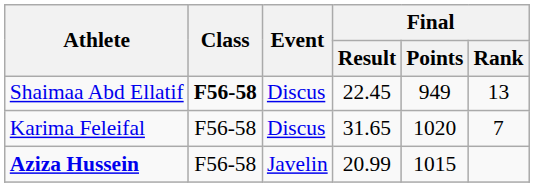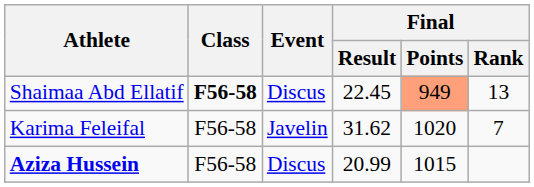Shaimaa Abd Ellatif | Final / Points: no background -> lightsalmon background
Karima Feleifal | Event: Discus -> Javelin
Karima Feleifal | Final / Result: 31.65 -> 31.62
Aziza Hussein | Event: Javelin -> Discus
